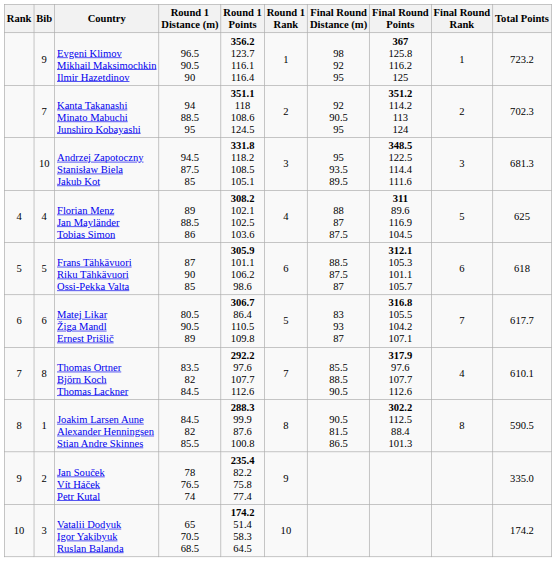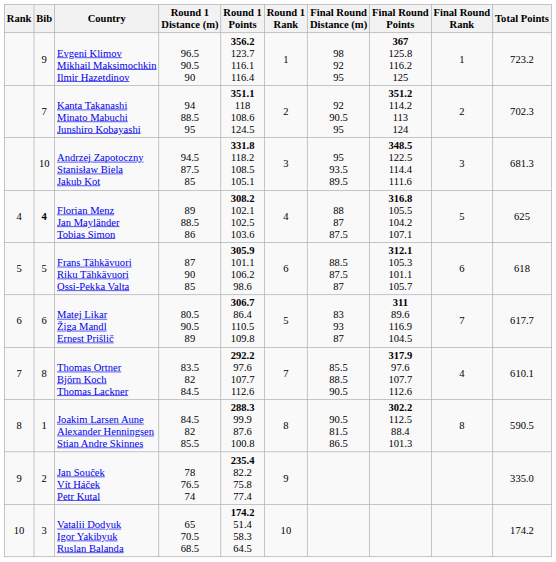Florian Menz Jan Mayländer Tobias Simon | Bib: normal -> bold
Florian Menz Jan Mayländer Tobias Simon | Final Round Points: 311 89.6 116.9 104.5 -> 316.8 105.5 104.2 107.1
Matej Likar Žiga Mandl Ernest Prišlič | Final Round Points: 316.8 105.5 104.2 107.1 -> 311 89.6 116.9 104.5
